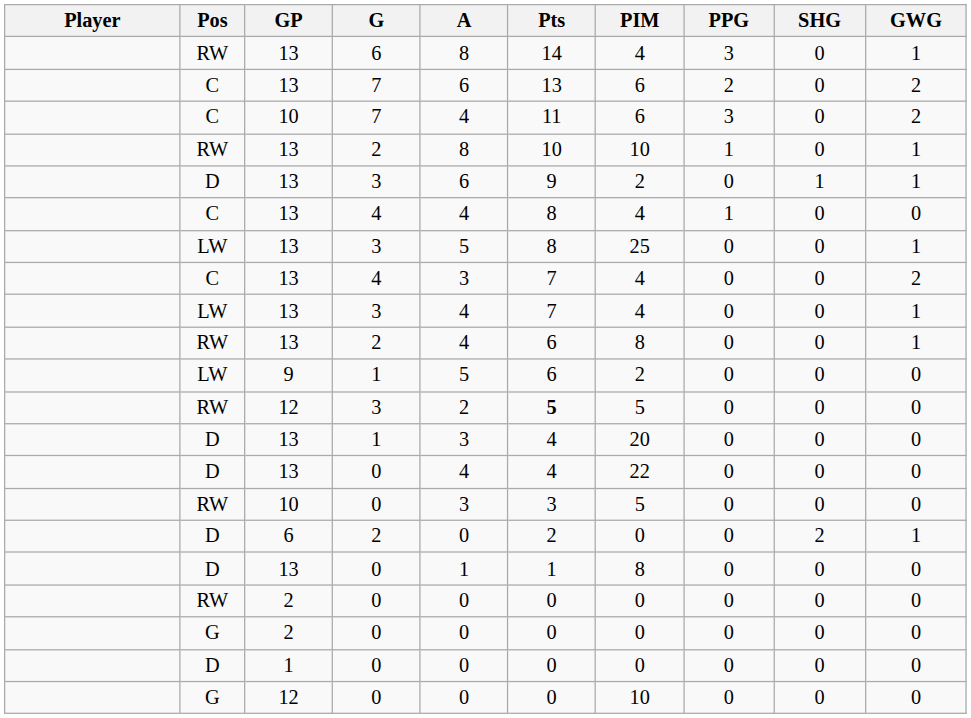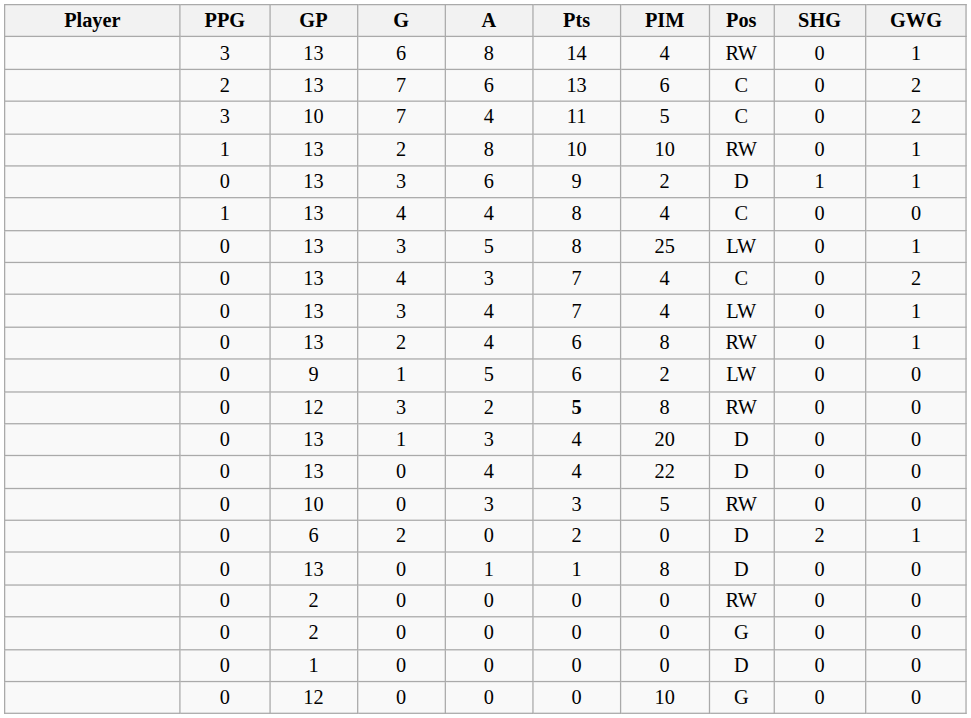columns swapped: Pos <-> PPG
10 / 7 | PIM: 6 -> 5
12 / 3 | PIM: 5 -> 8
